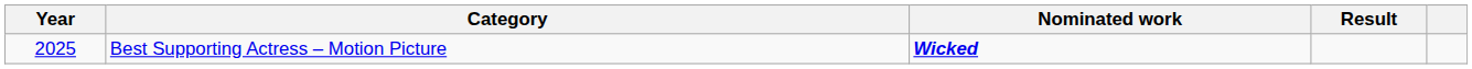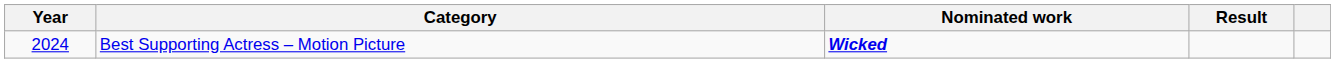Best Supporting Actress – Motion Picture | Year: 2025 -> 2024
